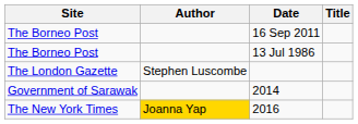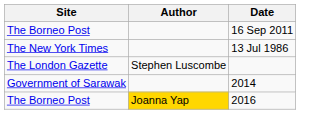- column: Title
13 Jul 1986 | Site: The Borneo Post -> The New York Times
2016 | Site: The New York Times -> The Borneo Post
